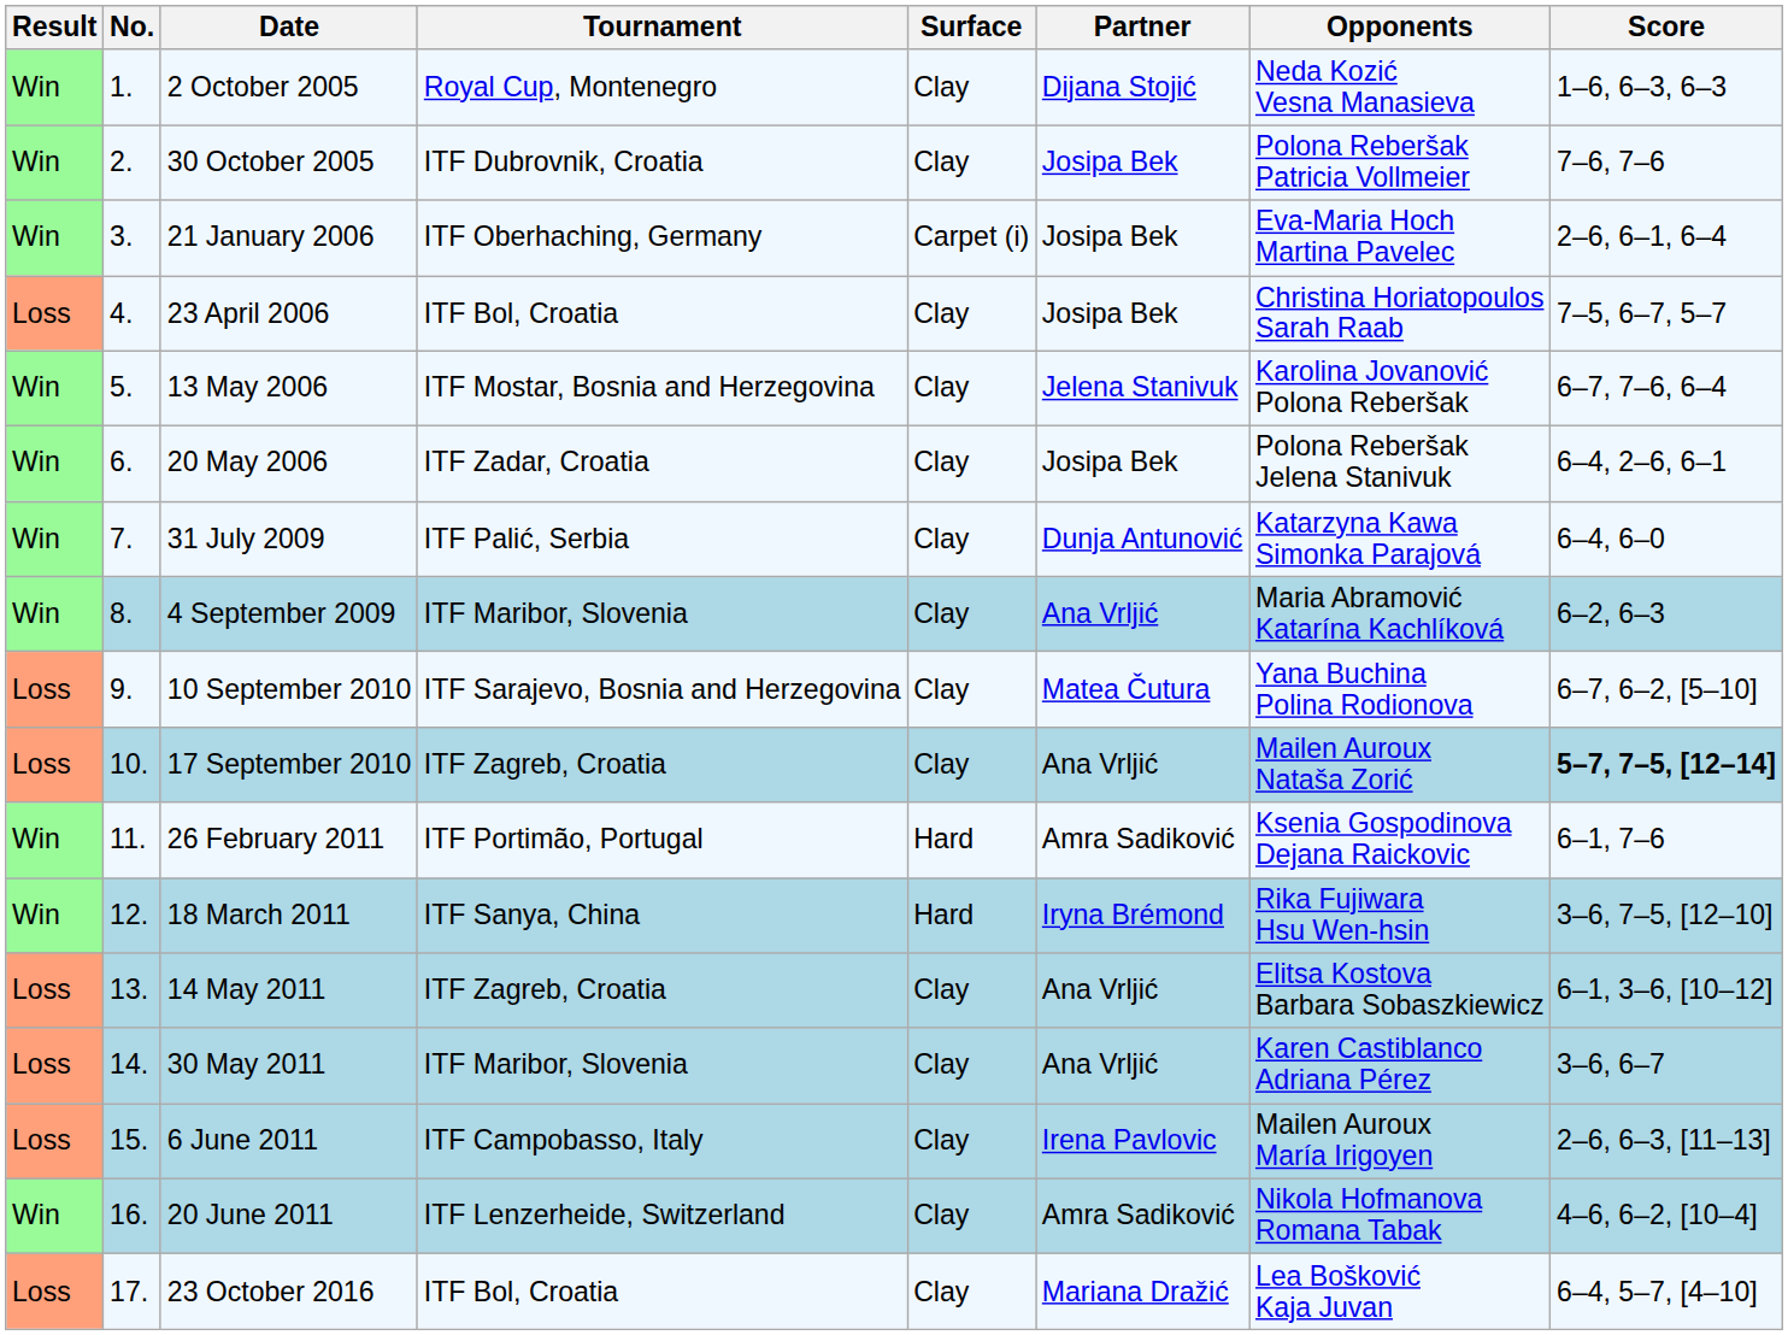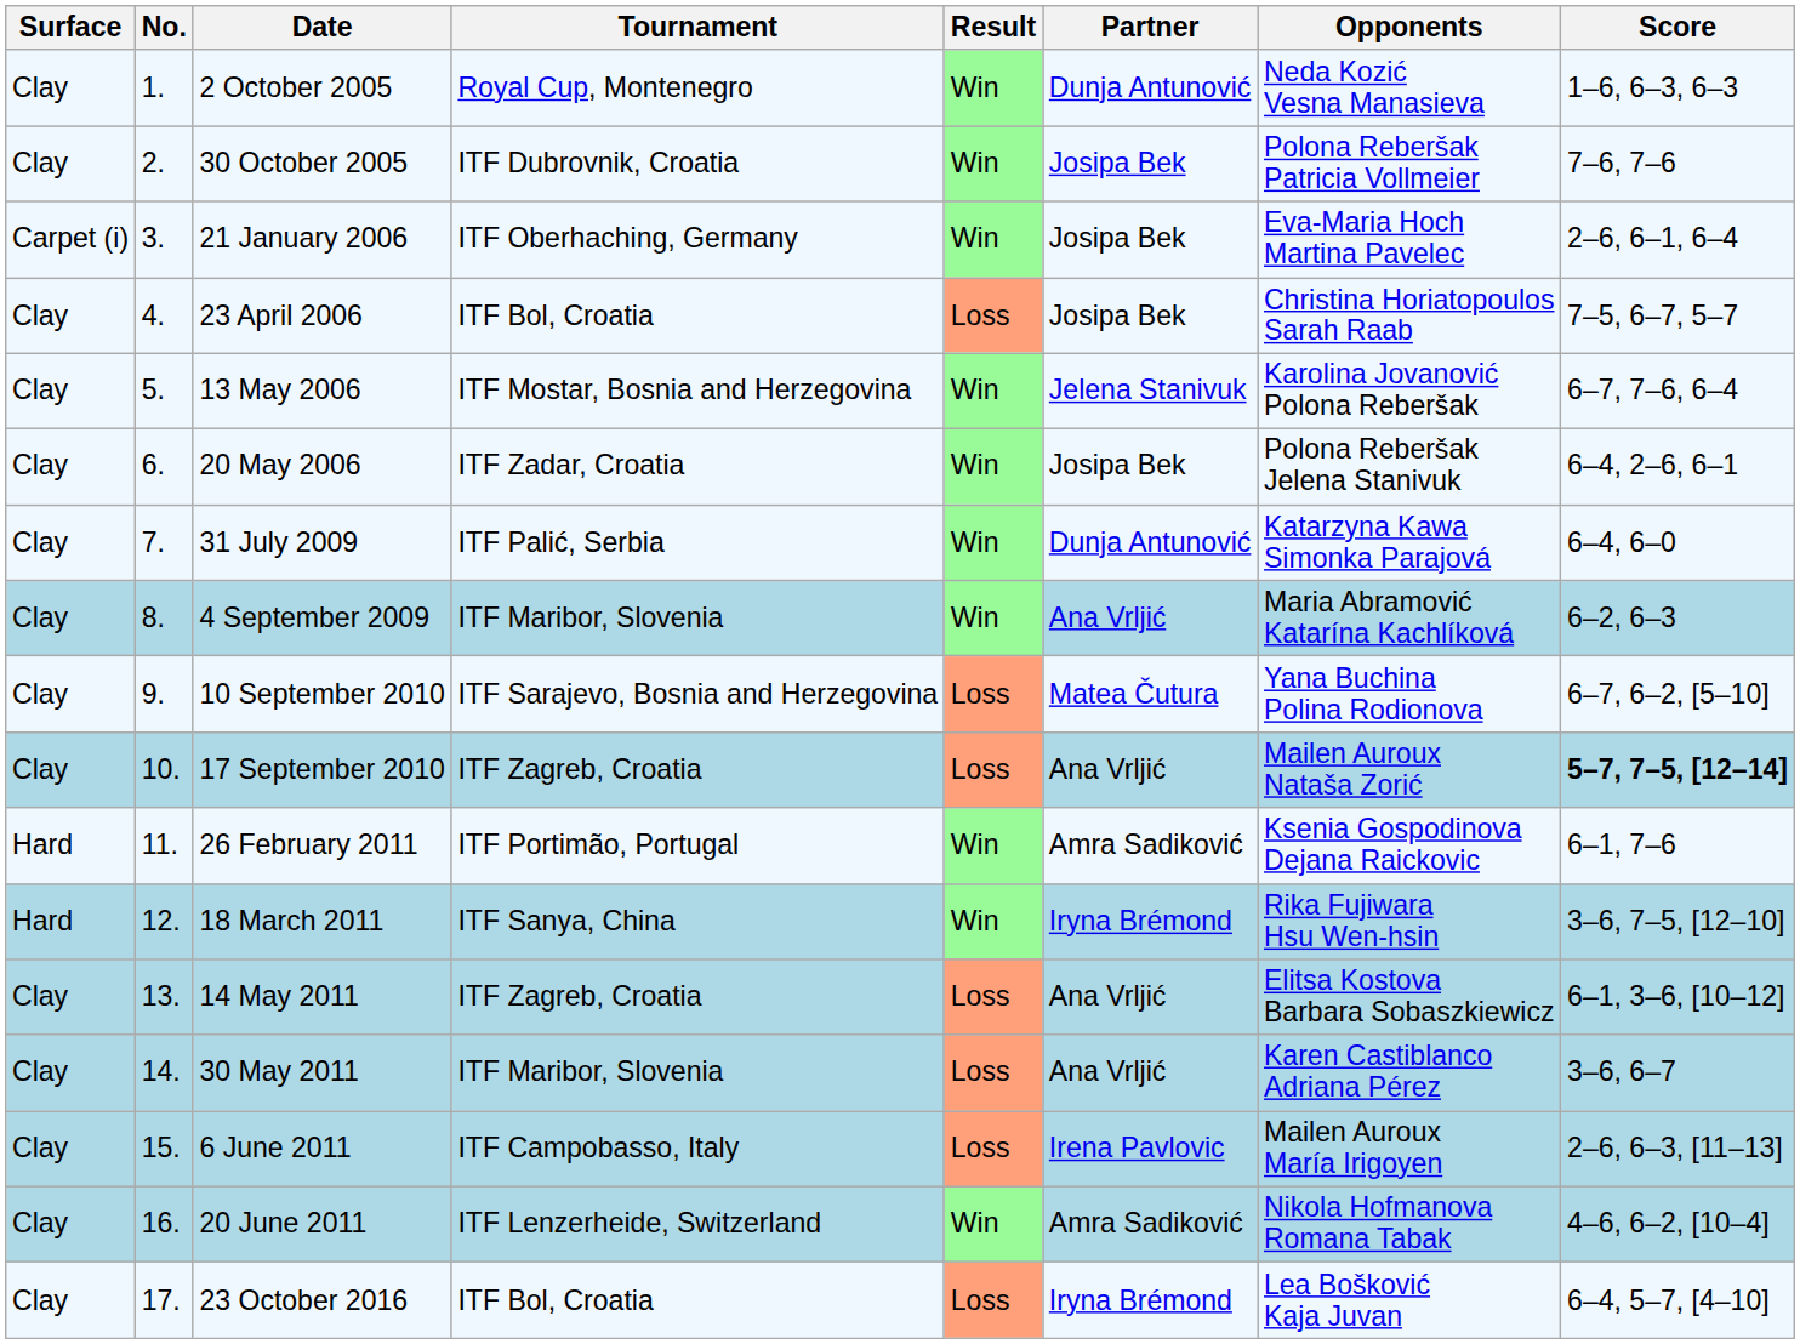columns swapped: Result <-> Surface
2 October 2005 | Partner: Dijana Stojić -> Dunja Antunović
23 October 2016 | Partner: Mariana Dražić -> Iryna Brémond
